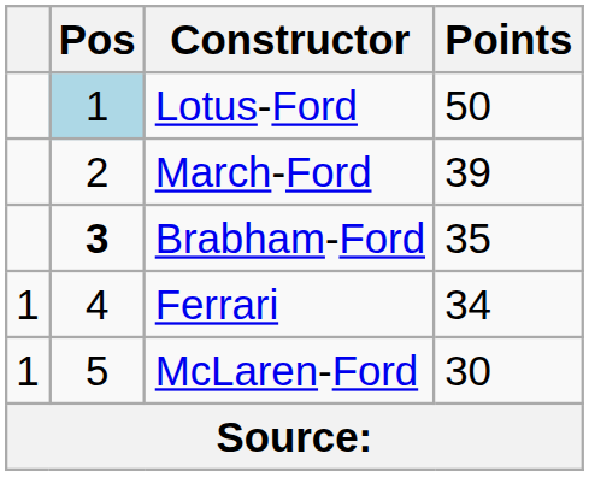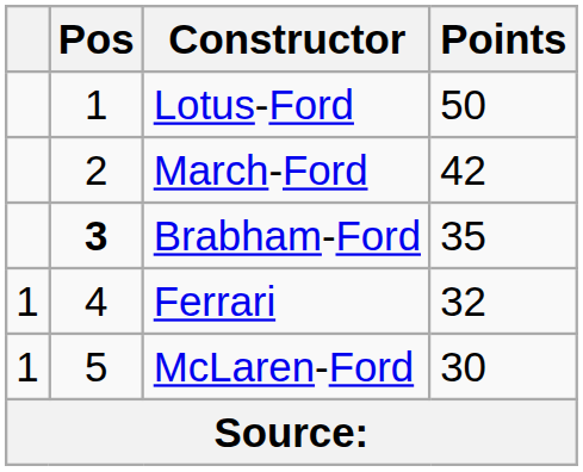Lotus-Ford | Pos: lightblue background -> no background
March-Ford | Points: 39 -> 42
Ferrari | Points: 34 -> 32
